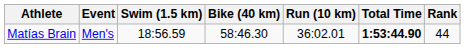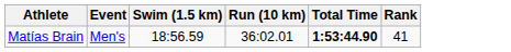- column: Bike (40 km) | 58:46.30
Matías Brain | Rank: 44 -> 41
